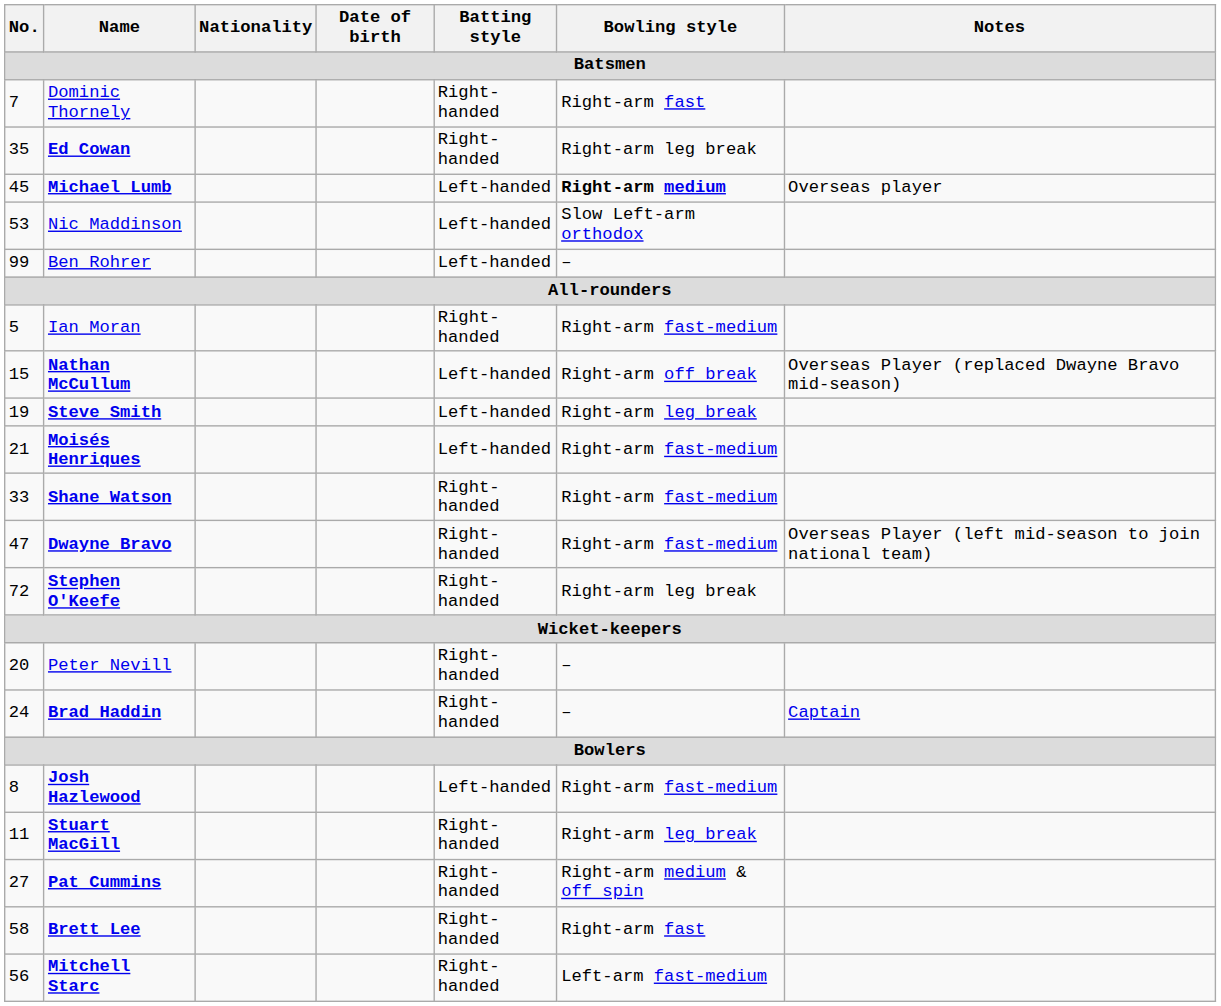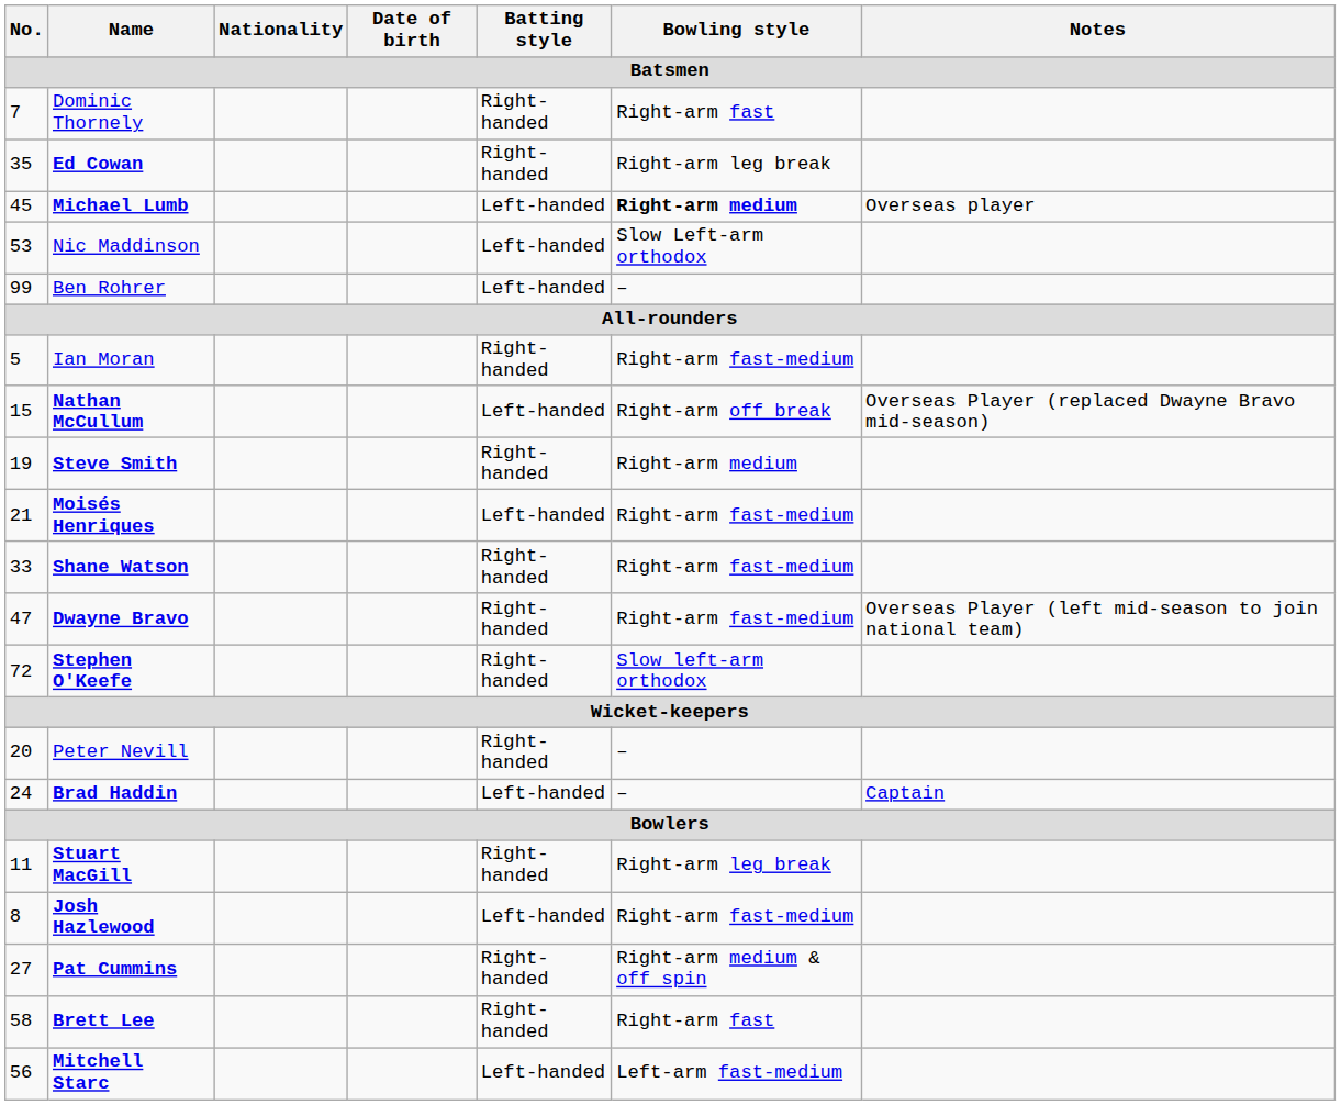Steve Smith | Batting style: Left-handed -> Right-handed
Steve Smith | Bowling style: Right-arm leg break -> Right-arm medium
Stephen O'Keefe | Bowling style: Right-arm leg break -> Slow left-arm orthodox
Brad Haddin | Batting style: Right-handed -> Left-handed
rows swapped: Josh Hazlewood <-> Stuart MacGill
Mitchell Starc | Batting style: Right-handed -> Left-handed
